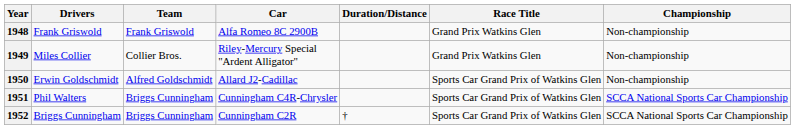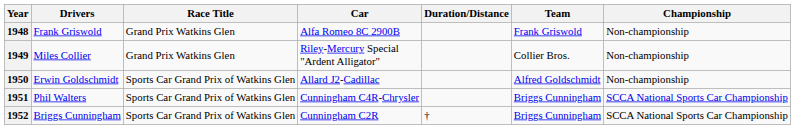columns swapped: Team <-> Race Title
